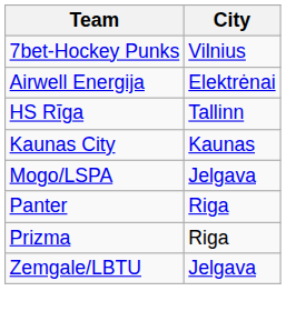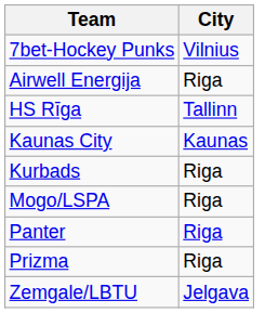Airwell Energija | City: Elektrėnai -> Riga
+ row: Kurbads | Riga
Mogo/LSPA | City: Jelgava -> Riga
